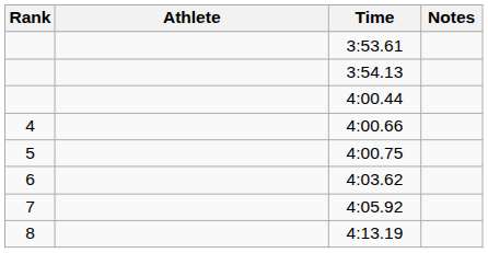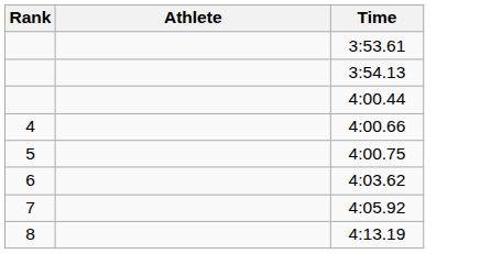- column: Notes
